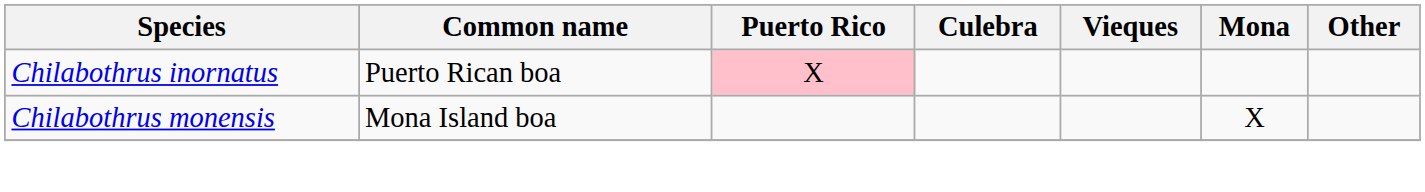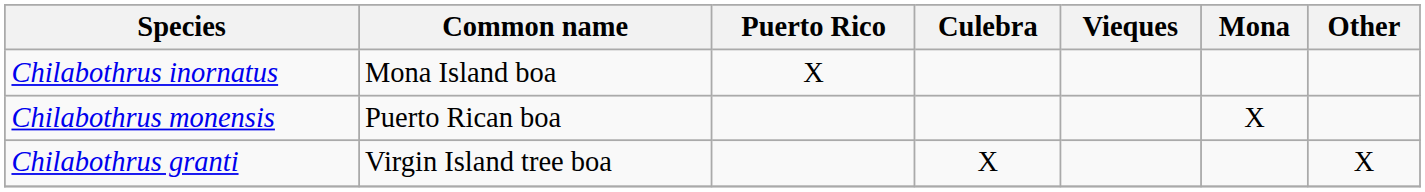Chilabothrus inornatus | Common name: Puerto Rican boa -> Mona Island boa
Chilabothrus inornatus | Puerto Rico: pink background -> no background
Chilabothrus monensis | Common name: Mona Island boa -> Puerto Rican boa
+ row: Chilabothrus granti | Virgin Island tree boa | X | X
